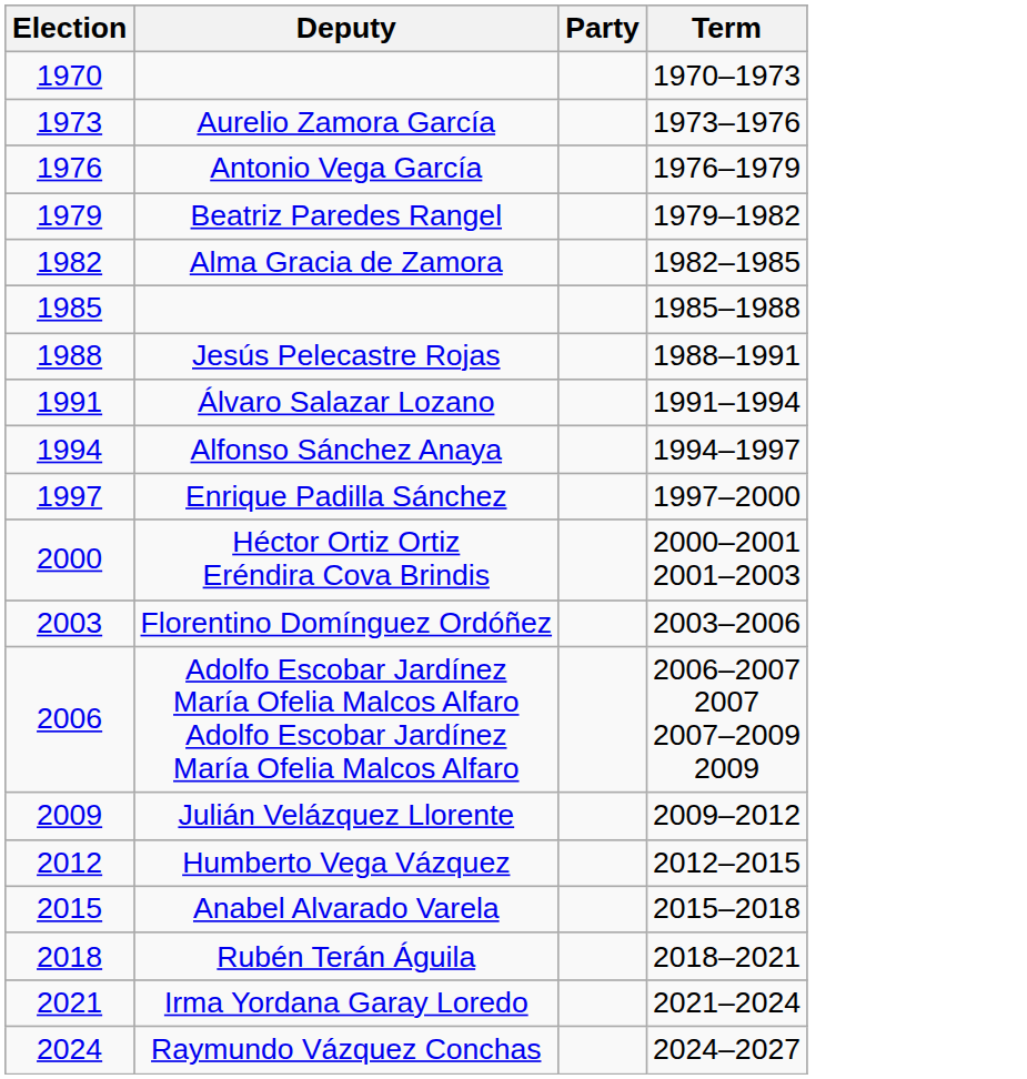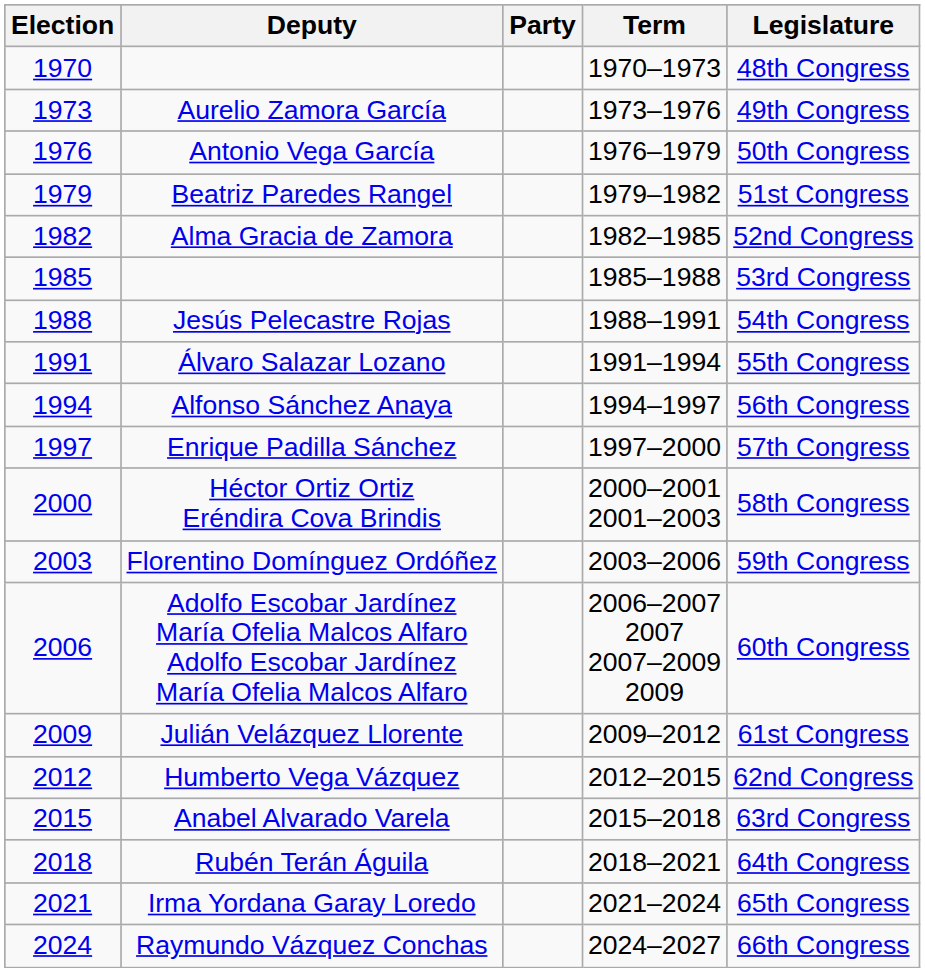+ column: Legislature | 48th Congress | 49th Congress | 50th Congress | 51st Congress | 52nd Congress | 53rd Congress | 54th Congress | 55th Congress | 56th Congress | 57th Congress | 58th Congress | 59th Congress | 60th Congress | 61st Congress | 62nd Congress | 63rd Congress | 64th Congress | 65th Congress | 66th Congress
